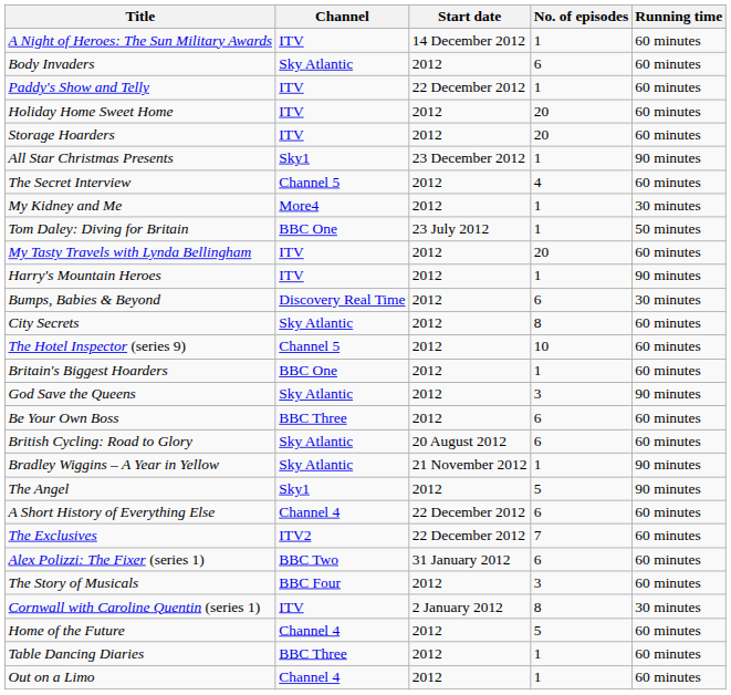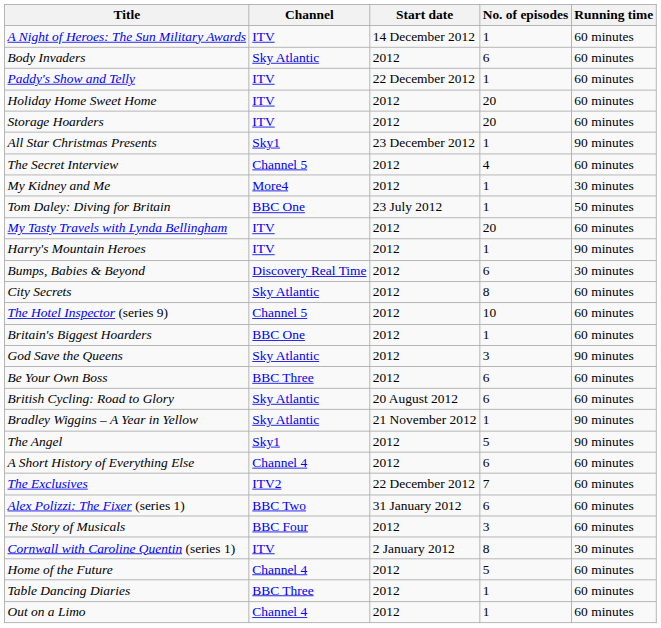A Short History of Everything Else | Start date: 22 December 2012 -> 2012
